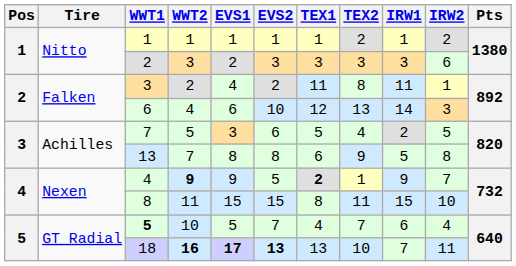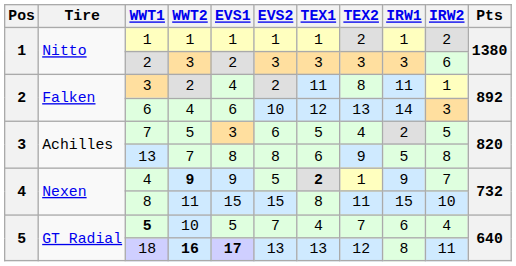18 | EVS2: bold -> normal
18 | TEX2: 10 -> 12
18 | IRW1: 7 -> 8
